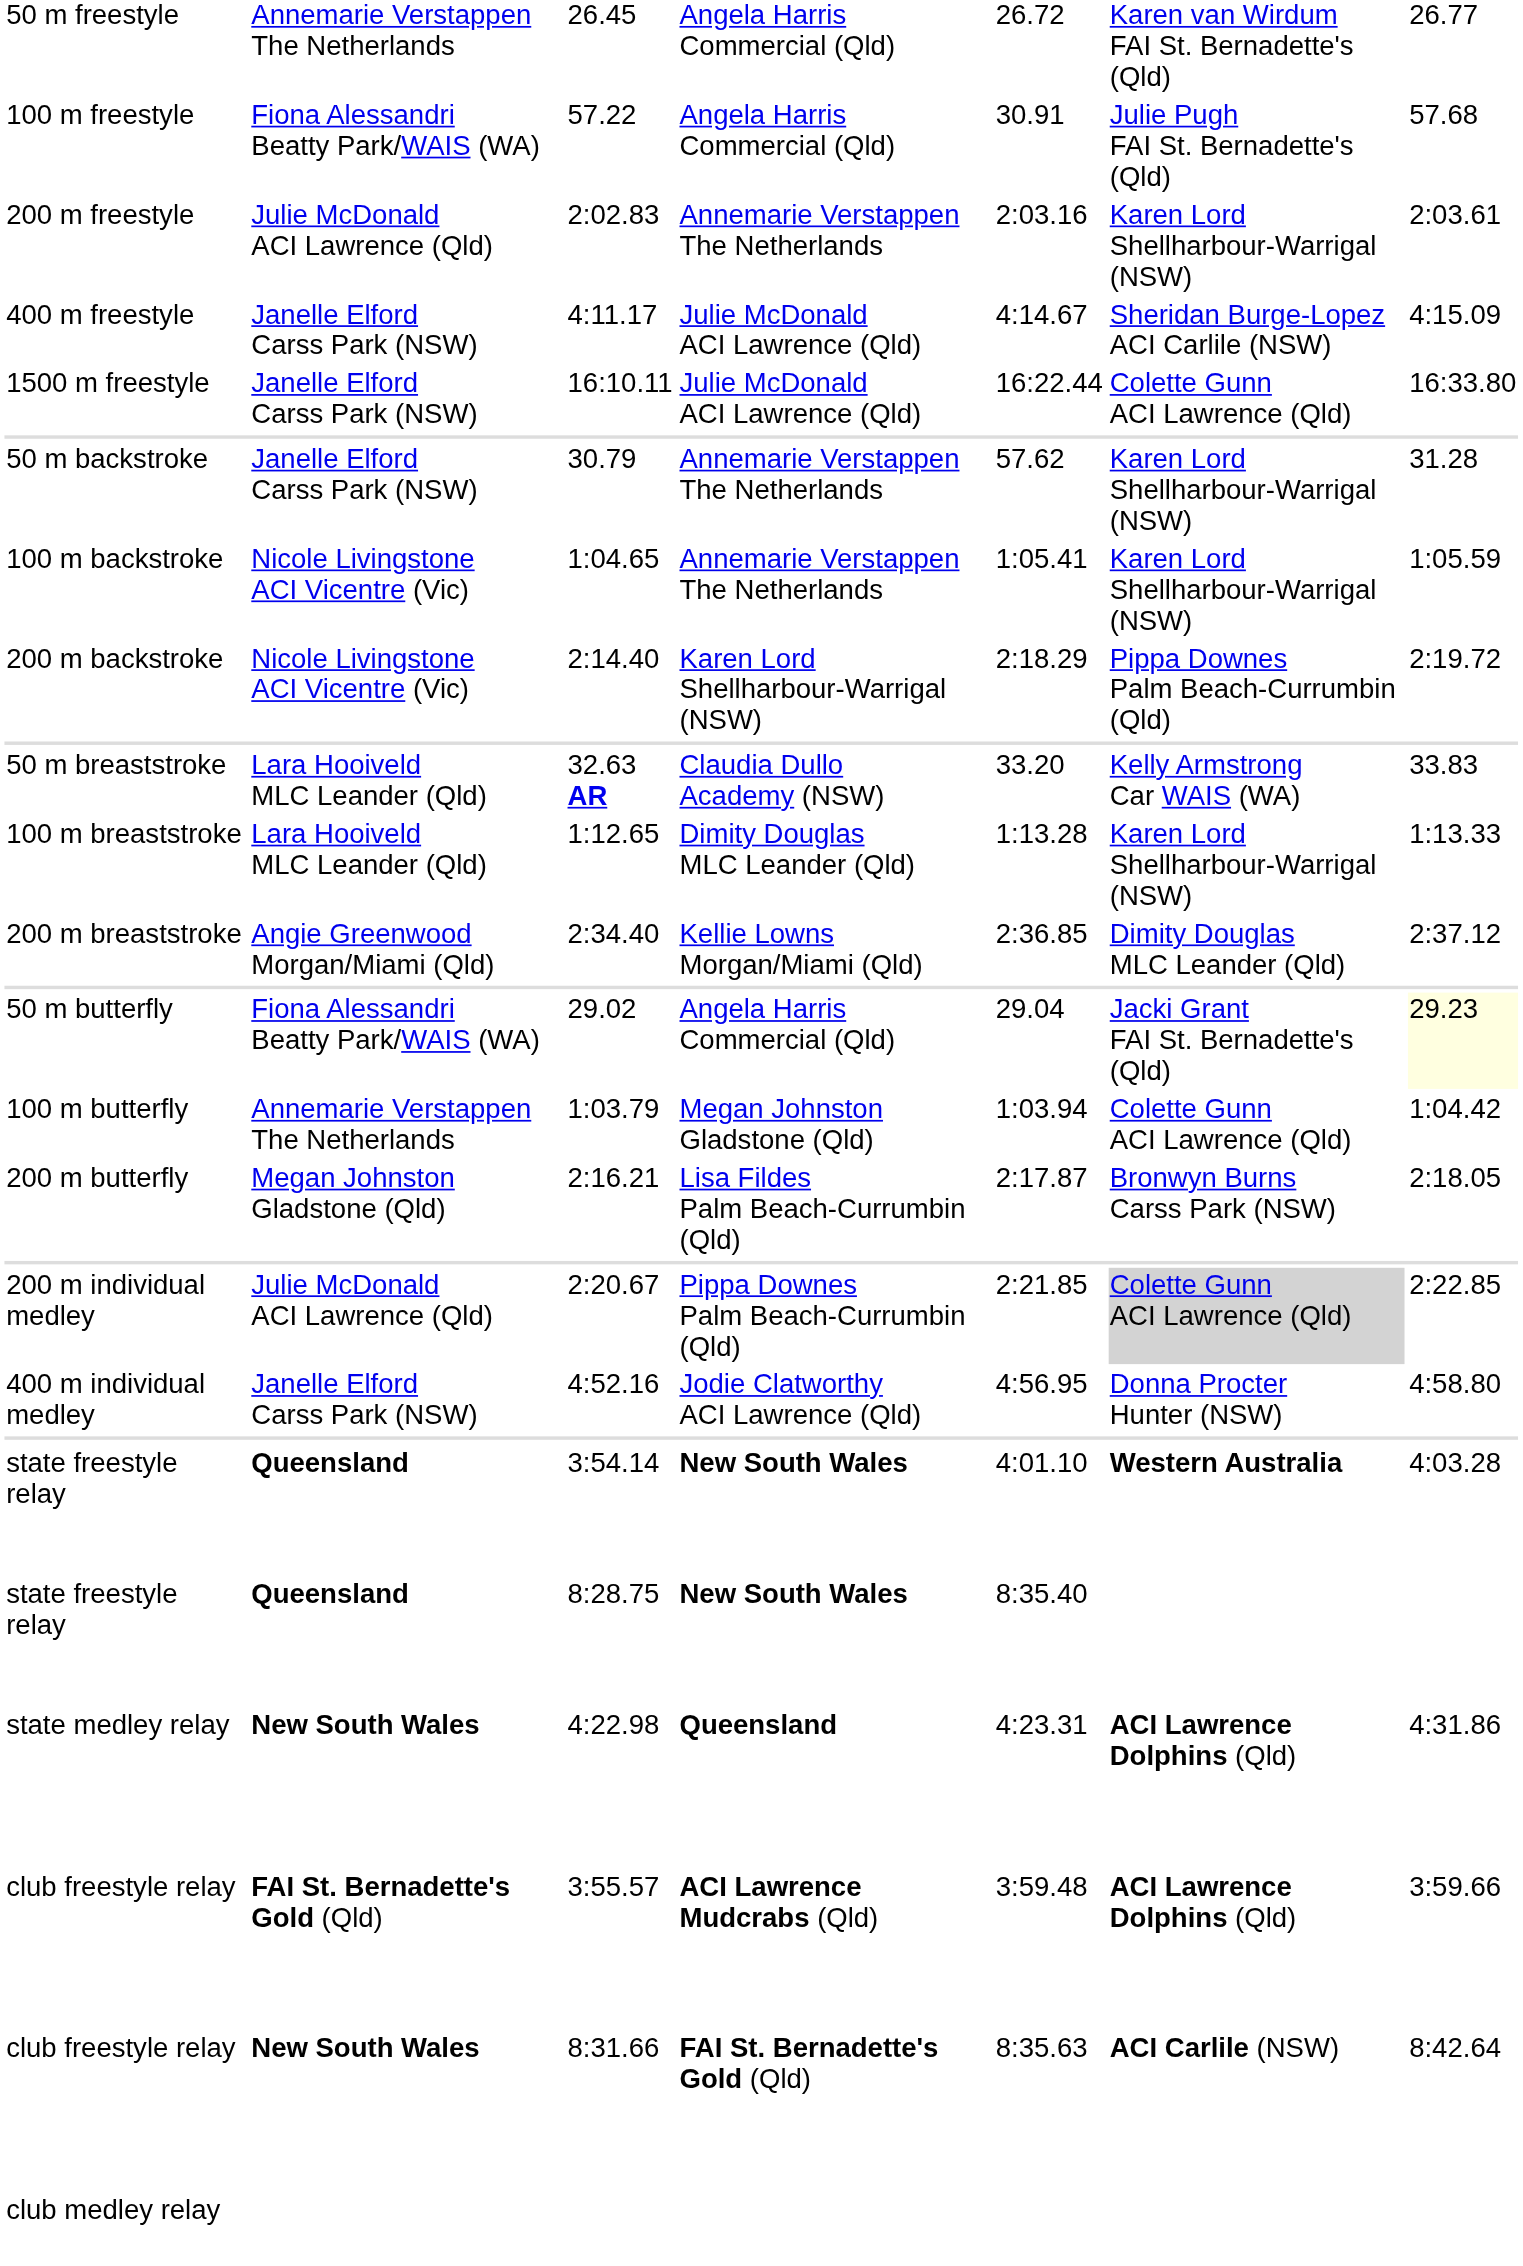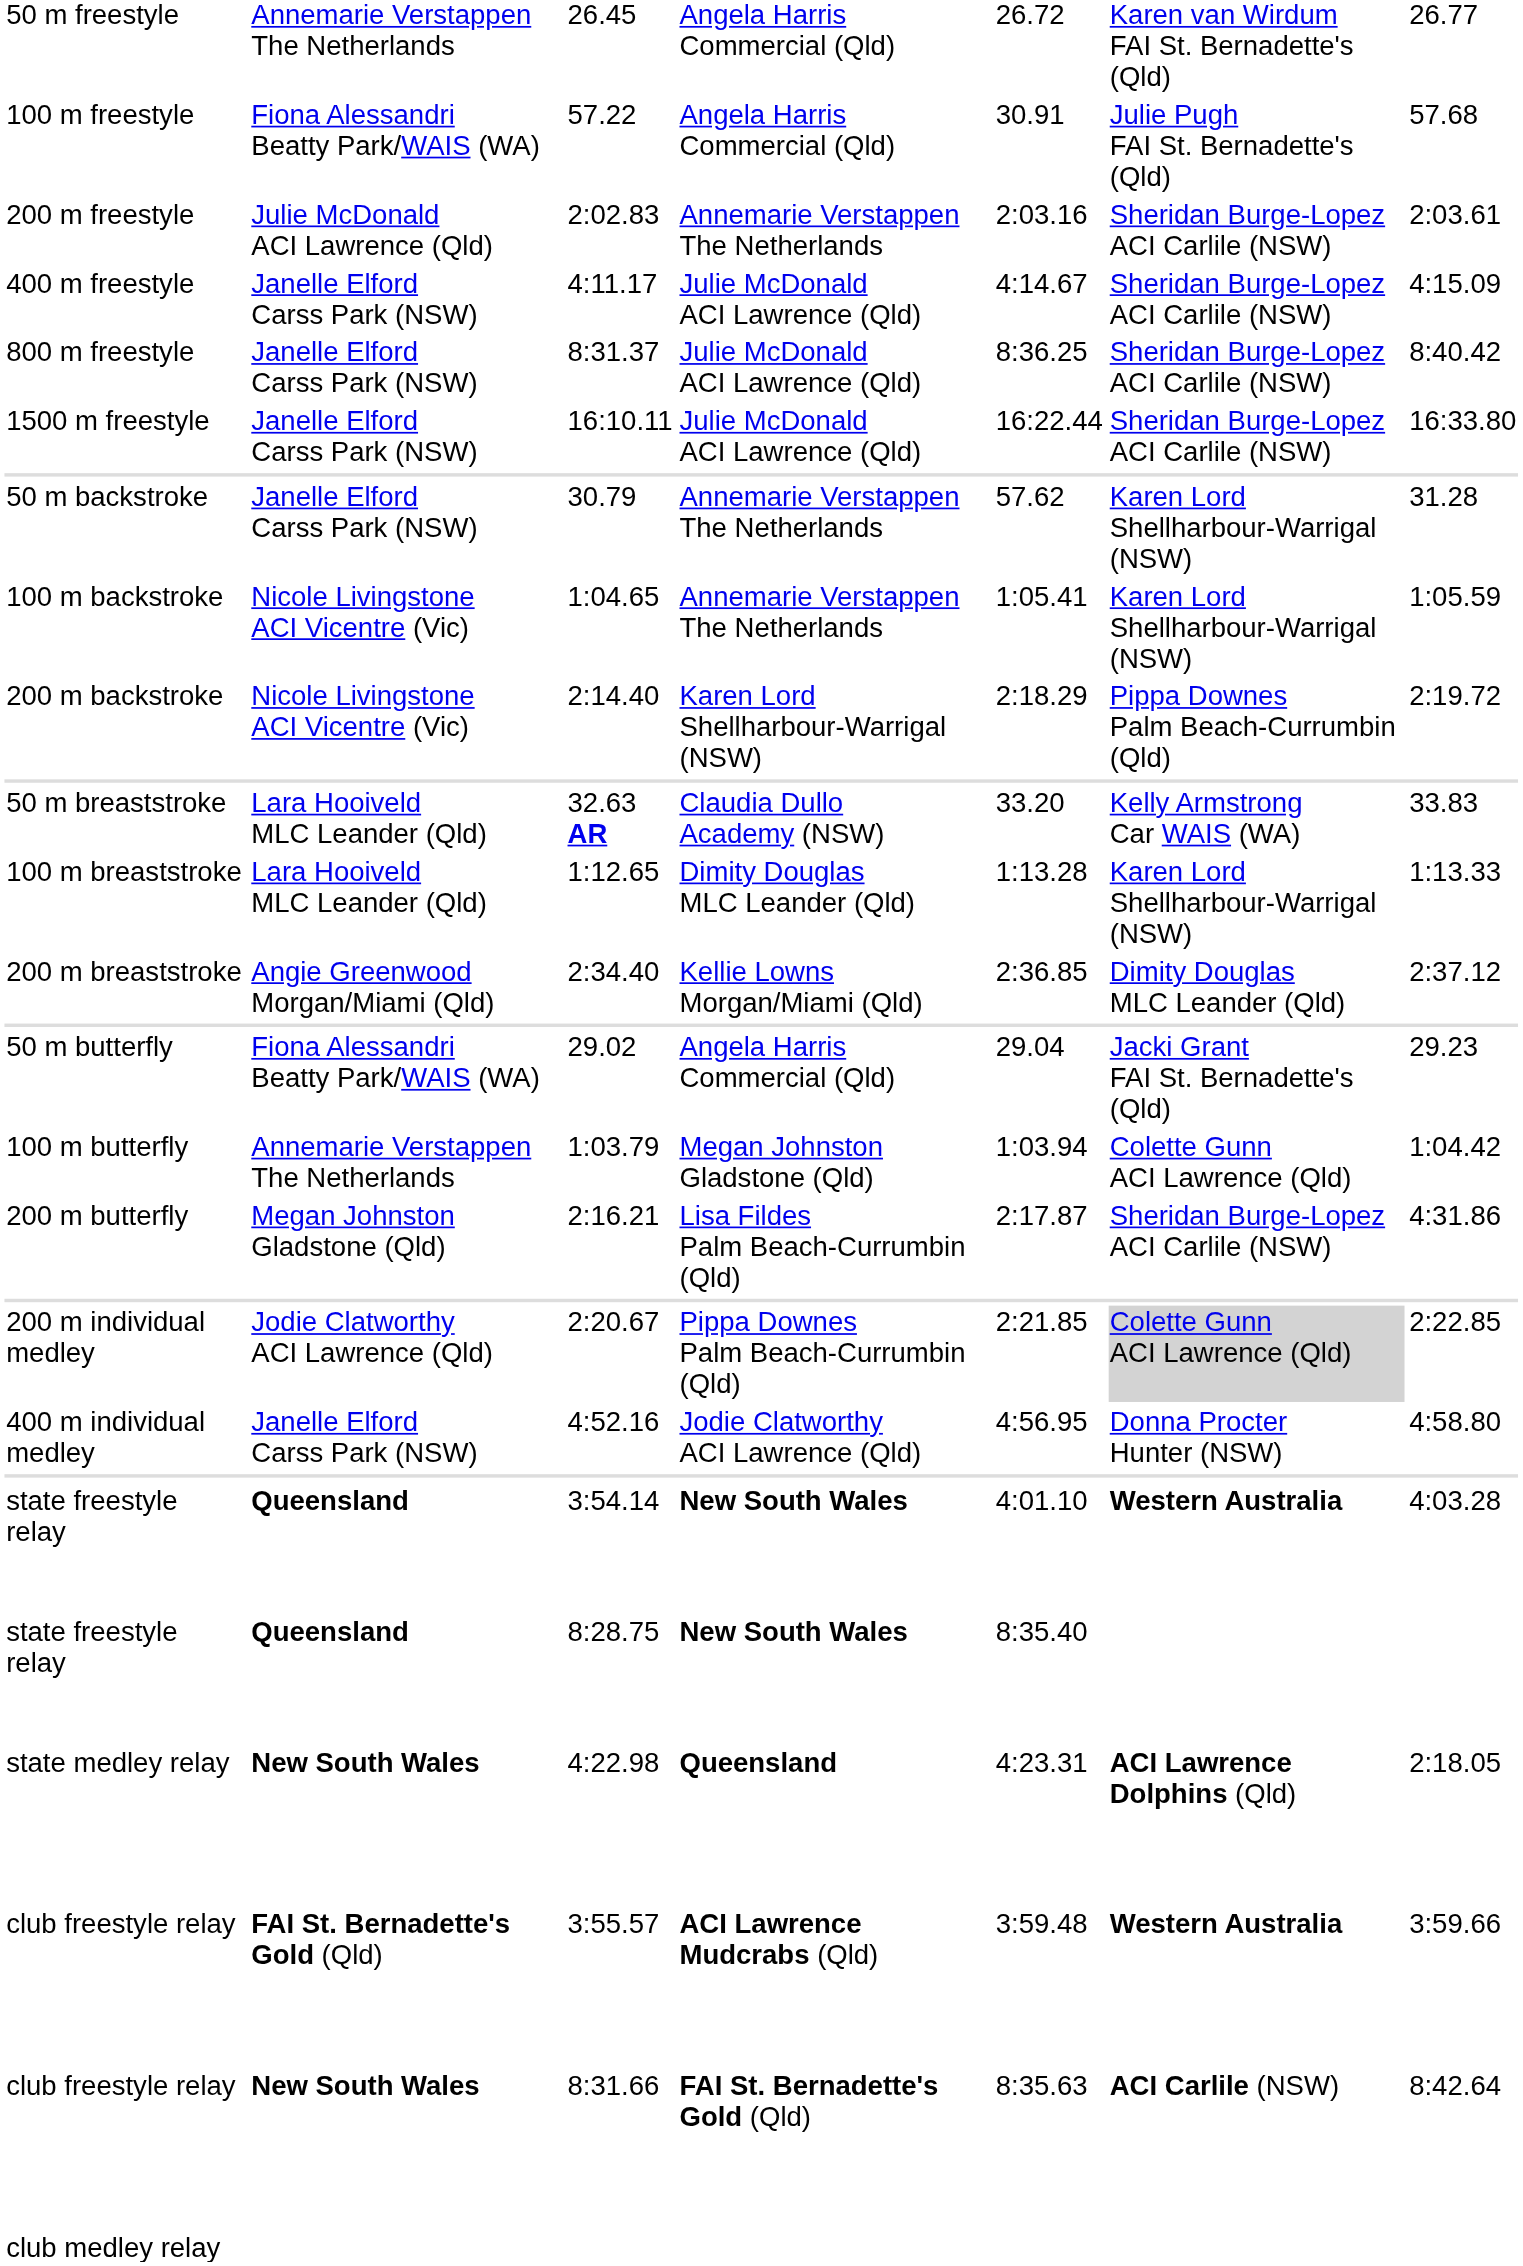2:02.83 | column 6: Karen Lord Shellharbour-Warrigal (NSW) -> Sheridan Burge-Lopez ACI Carlile (NSW)
+ row: 800 m freestyle | Janelle Elford Carss Park (NSW) | 8:31.37 | Julie McDonald ACI Lawrence (Qld) | 8:36.25 | Sheridan Burge-Lopez ACI Carlile (NSW) | 8:40.42
16:10.11 | column 6: Colette Gunn ACI Lawrence (Qld) -> Sheridan Burge-Lopez ACI Carlile (NSW)
29.02 | column 7: lightyellow background -> no background
2:16.21 | column 6: Bronwyn Burns Carss Park (NSW) -> Sheridan Burge-Lopez ACI Carlile (NSW)
2:16.21 | column 7: 2:18.05 -> 4:31.86
2:20.67 | column 2: Julie McDonald ACI Lawrence (Qld) -> Jodie Clatworthy ACI Lawrence (Qld)
4:22.98 | column 7: 4:31.86 -> 2:18.05
3:55.57 | column 6: ACI Lawrence Dolphins (Qld) -> Western Australia
